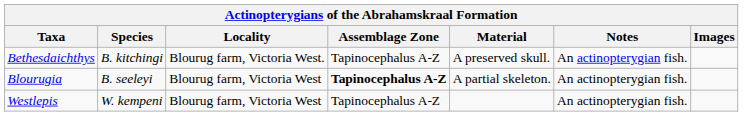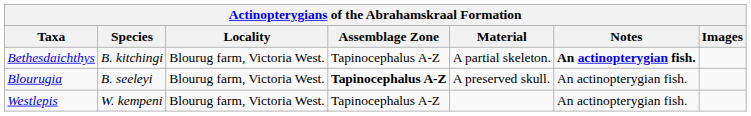Bethesdaichthys | Material: A preserved skull. -> A partial skeleton.
Bethesdaichthys | Notes: normal -> bold
Blourugia | Locality: Blourug farm, Victoria West -> Blourug farm, Victoria West.
Blourugia | Material: A partial skeleton. -> A preserved skull.
Westlepis | Locality: Blourug farm, Victoria West -> Blourug farm, Victoria West.
